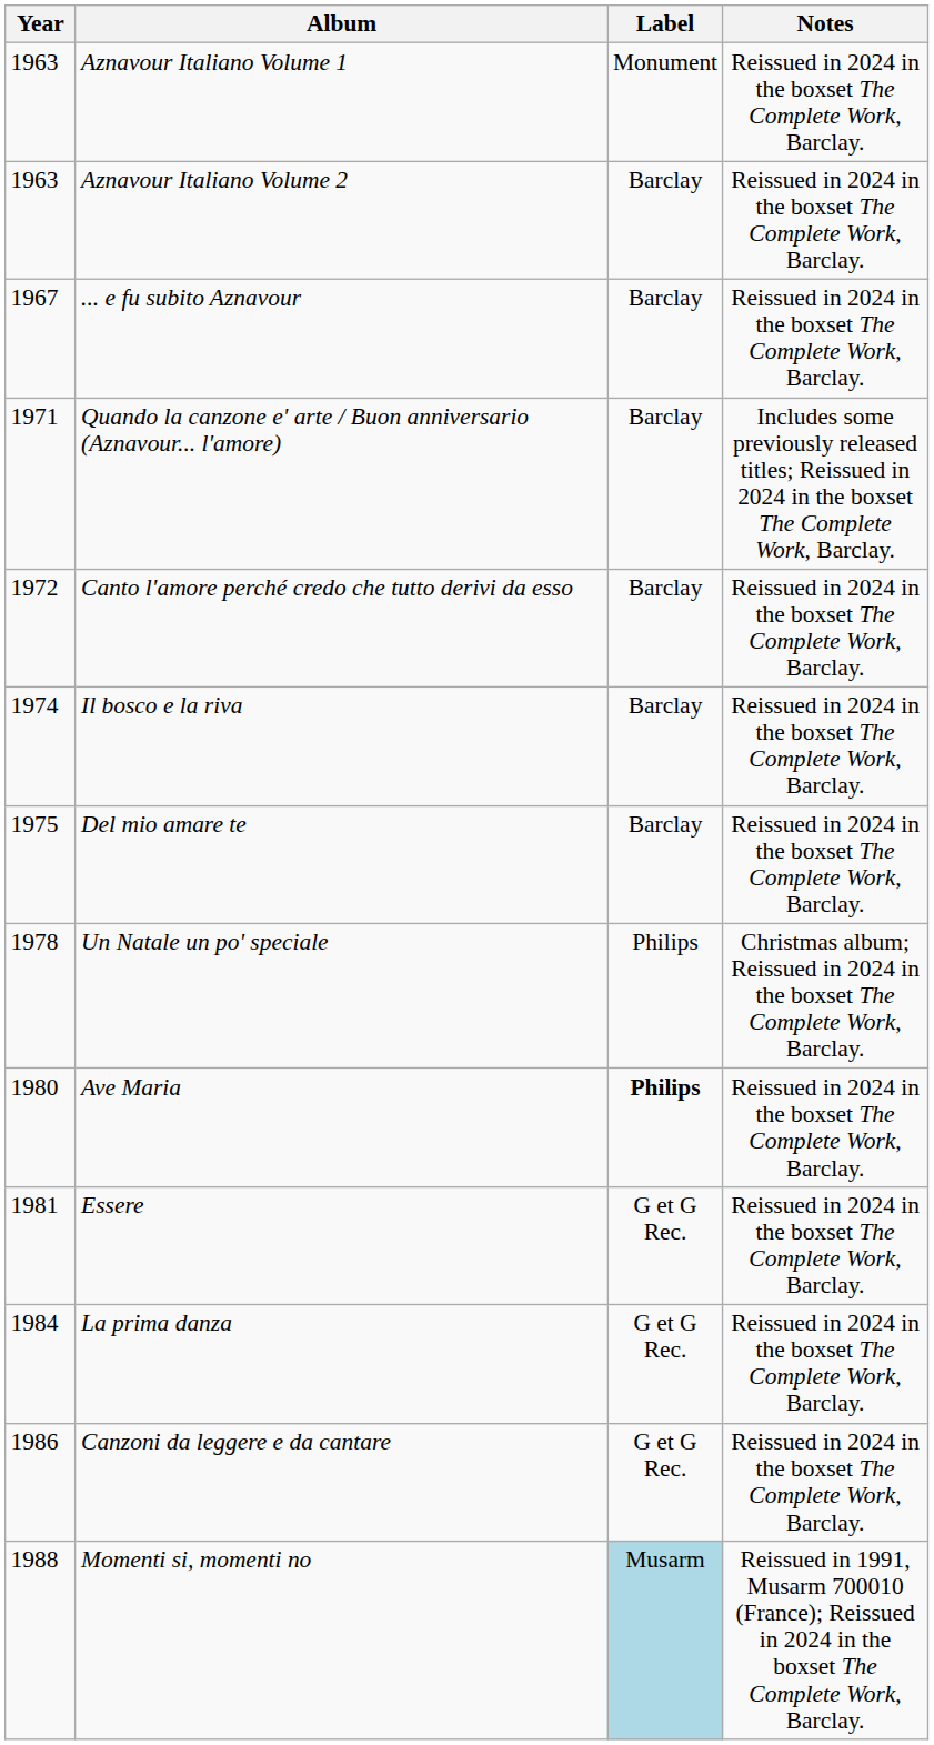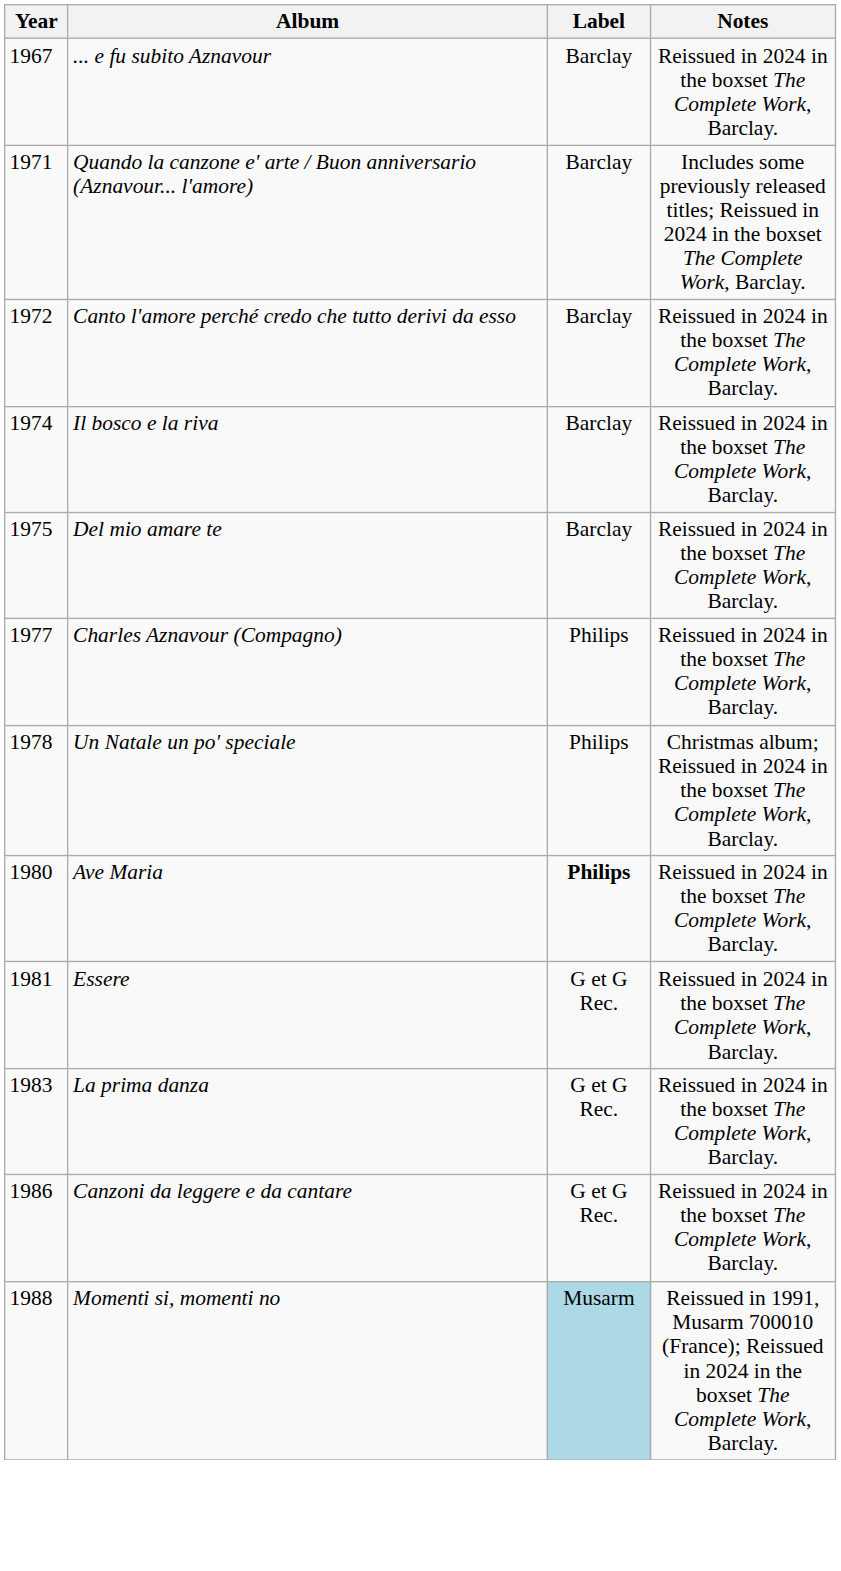- row: 1963 | Aznavour Italiano Volume 1 | Monument | Reissued in 2024 in the boxset The Complete Work, Barclay.
- row: 1963 | Aznavour Italiano Volume 2 | Barclay | Reissued in 2024 in the boxset The Complete Work, Barclay.
+ row: 1977 | Charles Aznavour (Compagno) | Philips | Reissued in 2024 in the boxset The Complete Work, Barclay.
La prima danza | Year: 1984 -> 1983
